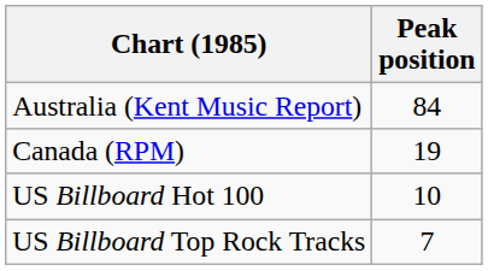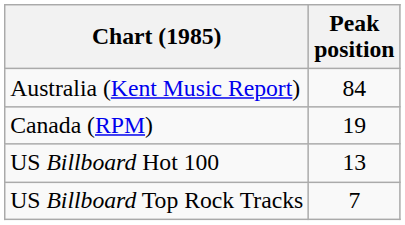US Billboard Hot 100 | Peak position: 10 -> 13
